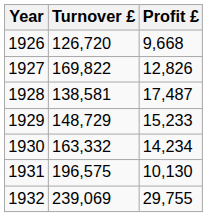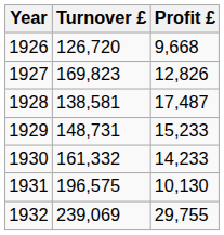1927 | Turnover £: 169,822 -> 169,823
1929 | Turnover £: 148,729 -> 148,731
1930 | Turnover £: 163,332 -> 161,332
1930 | Profit £: 14,234 -> 14,233
